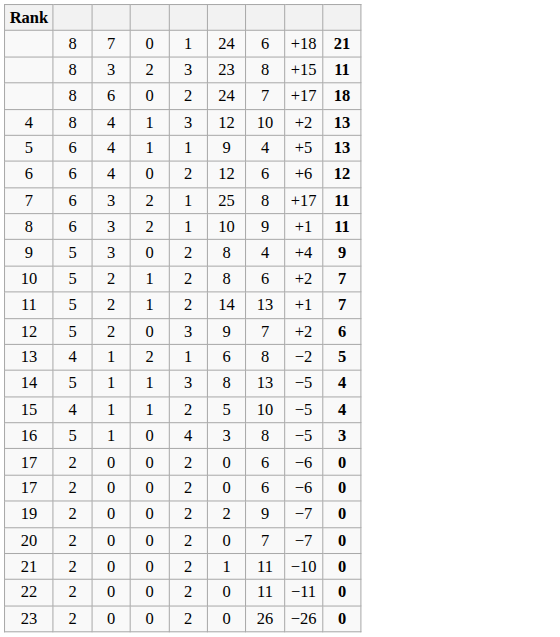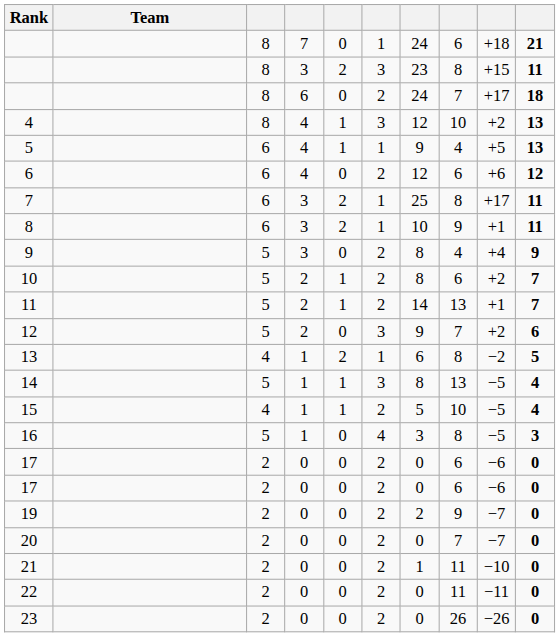+ column: Team
